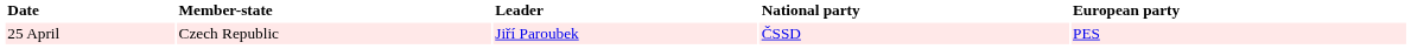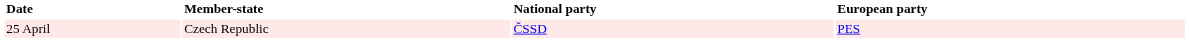- column: Leader | Jiří Paroubek
